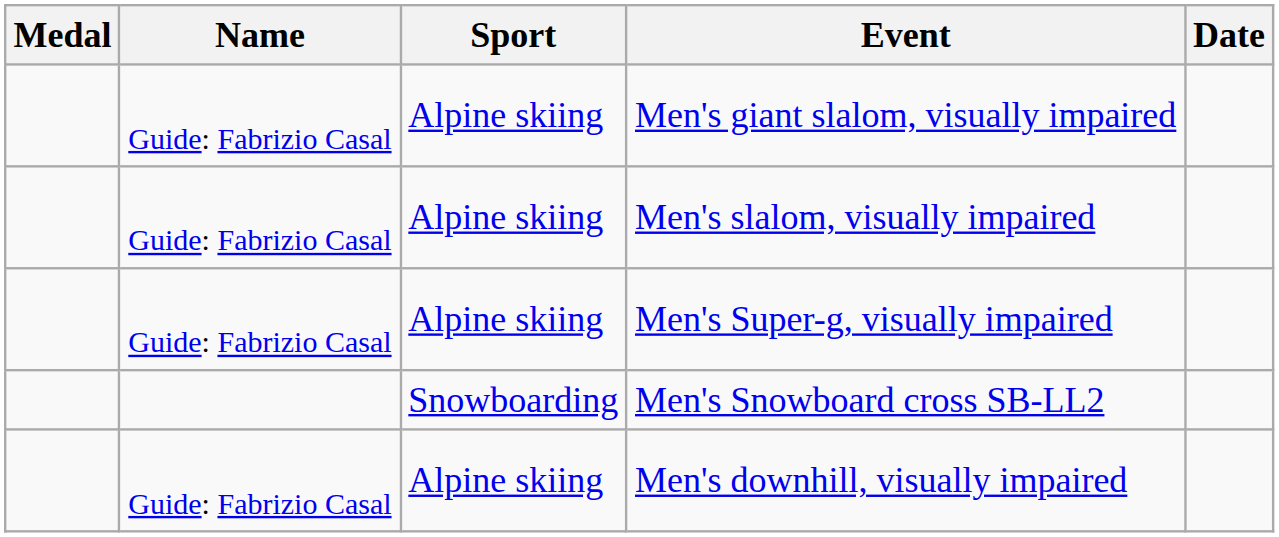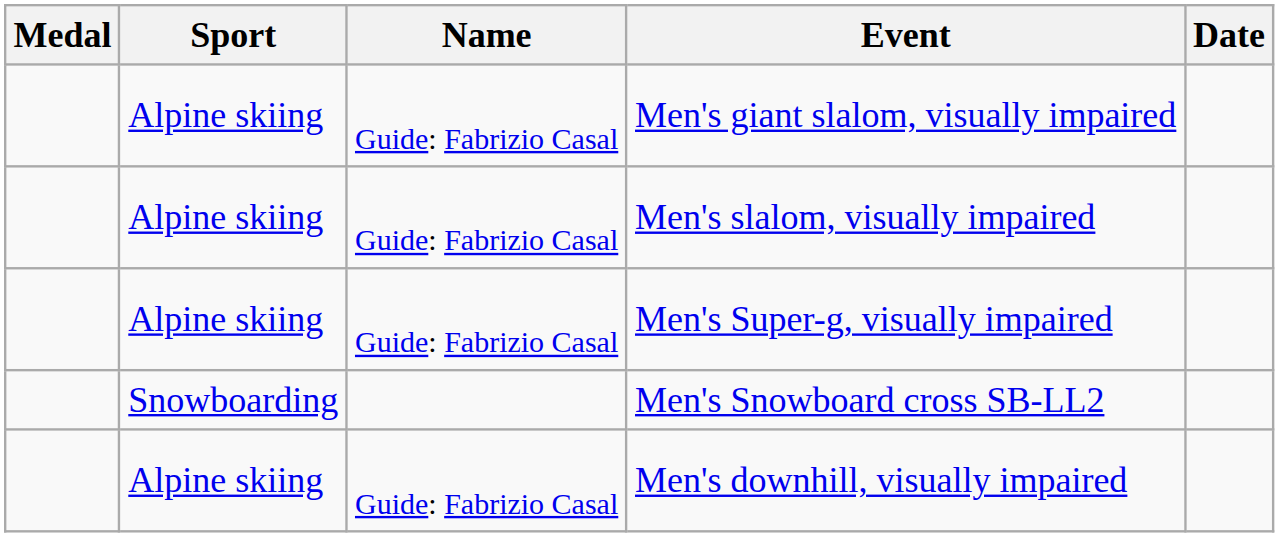columns swapped: Name <-> Sport
